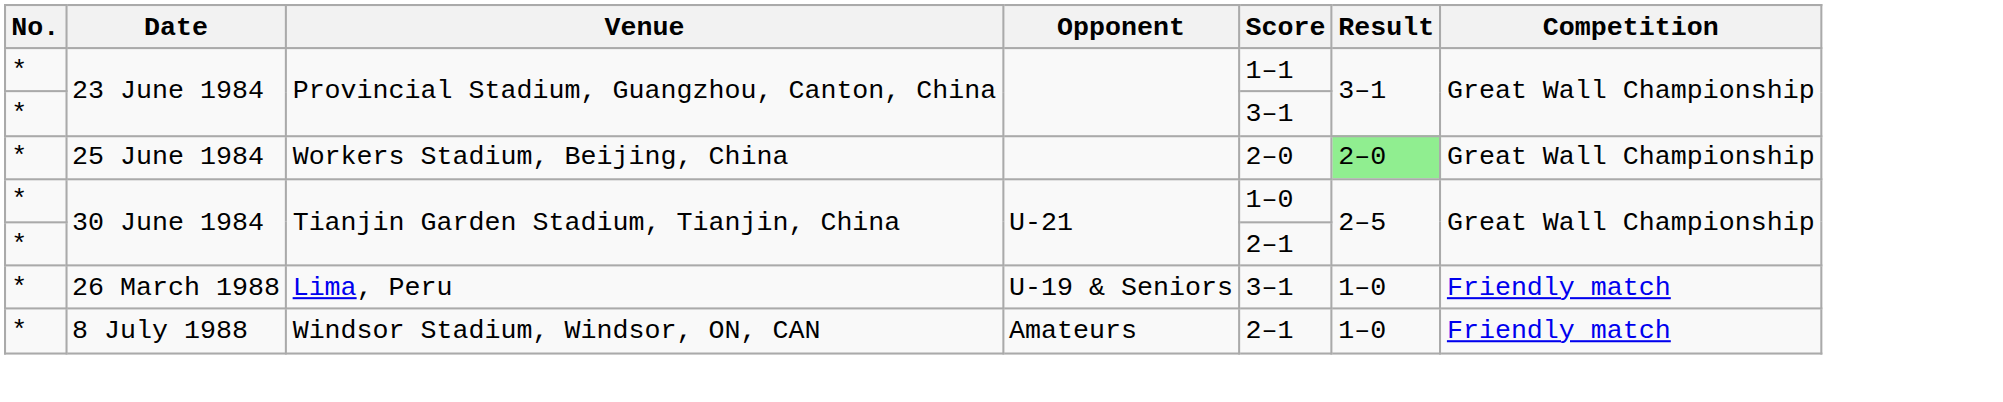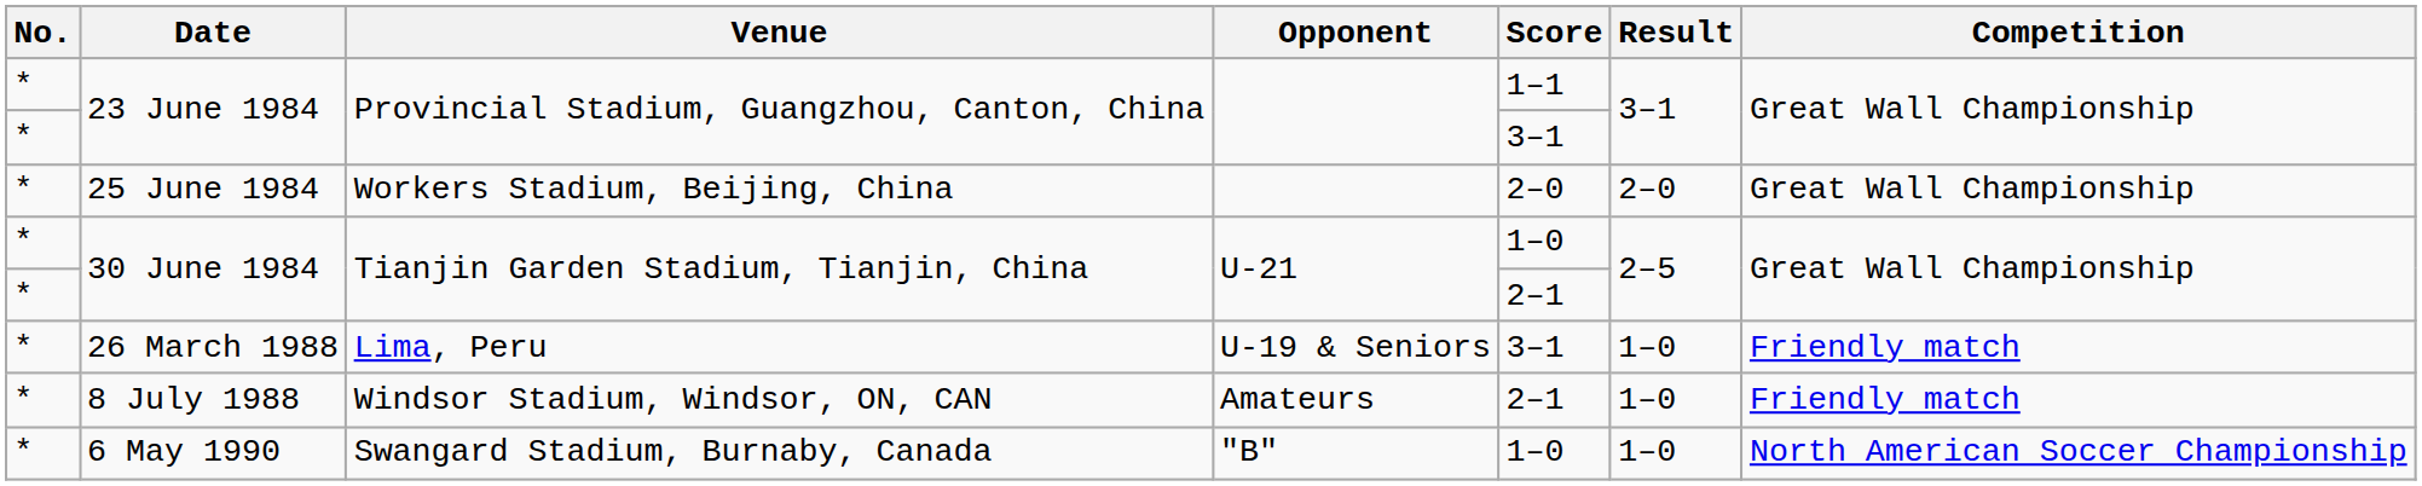25 June 1984 | Result: lightgreen background -> no background
+ row: * | 6 May 1990 | Swangard Stadium, Burnaby, Canada | "B" | 1–0 | 1–0 | North American Soccer Championship
